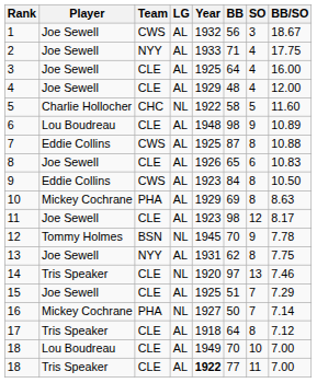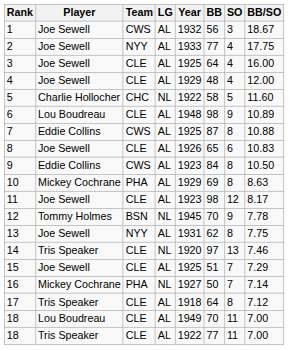2 | BB: 71 -> 77
18 / Lou Boudreau | SO: 10 -> 11
18 / Tris Speaker | Year: bold -> normal
